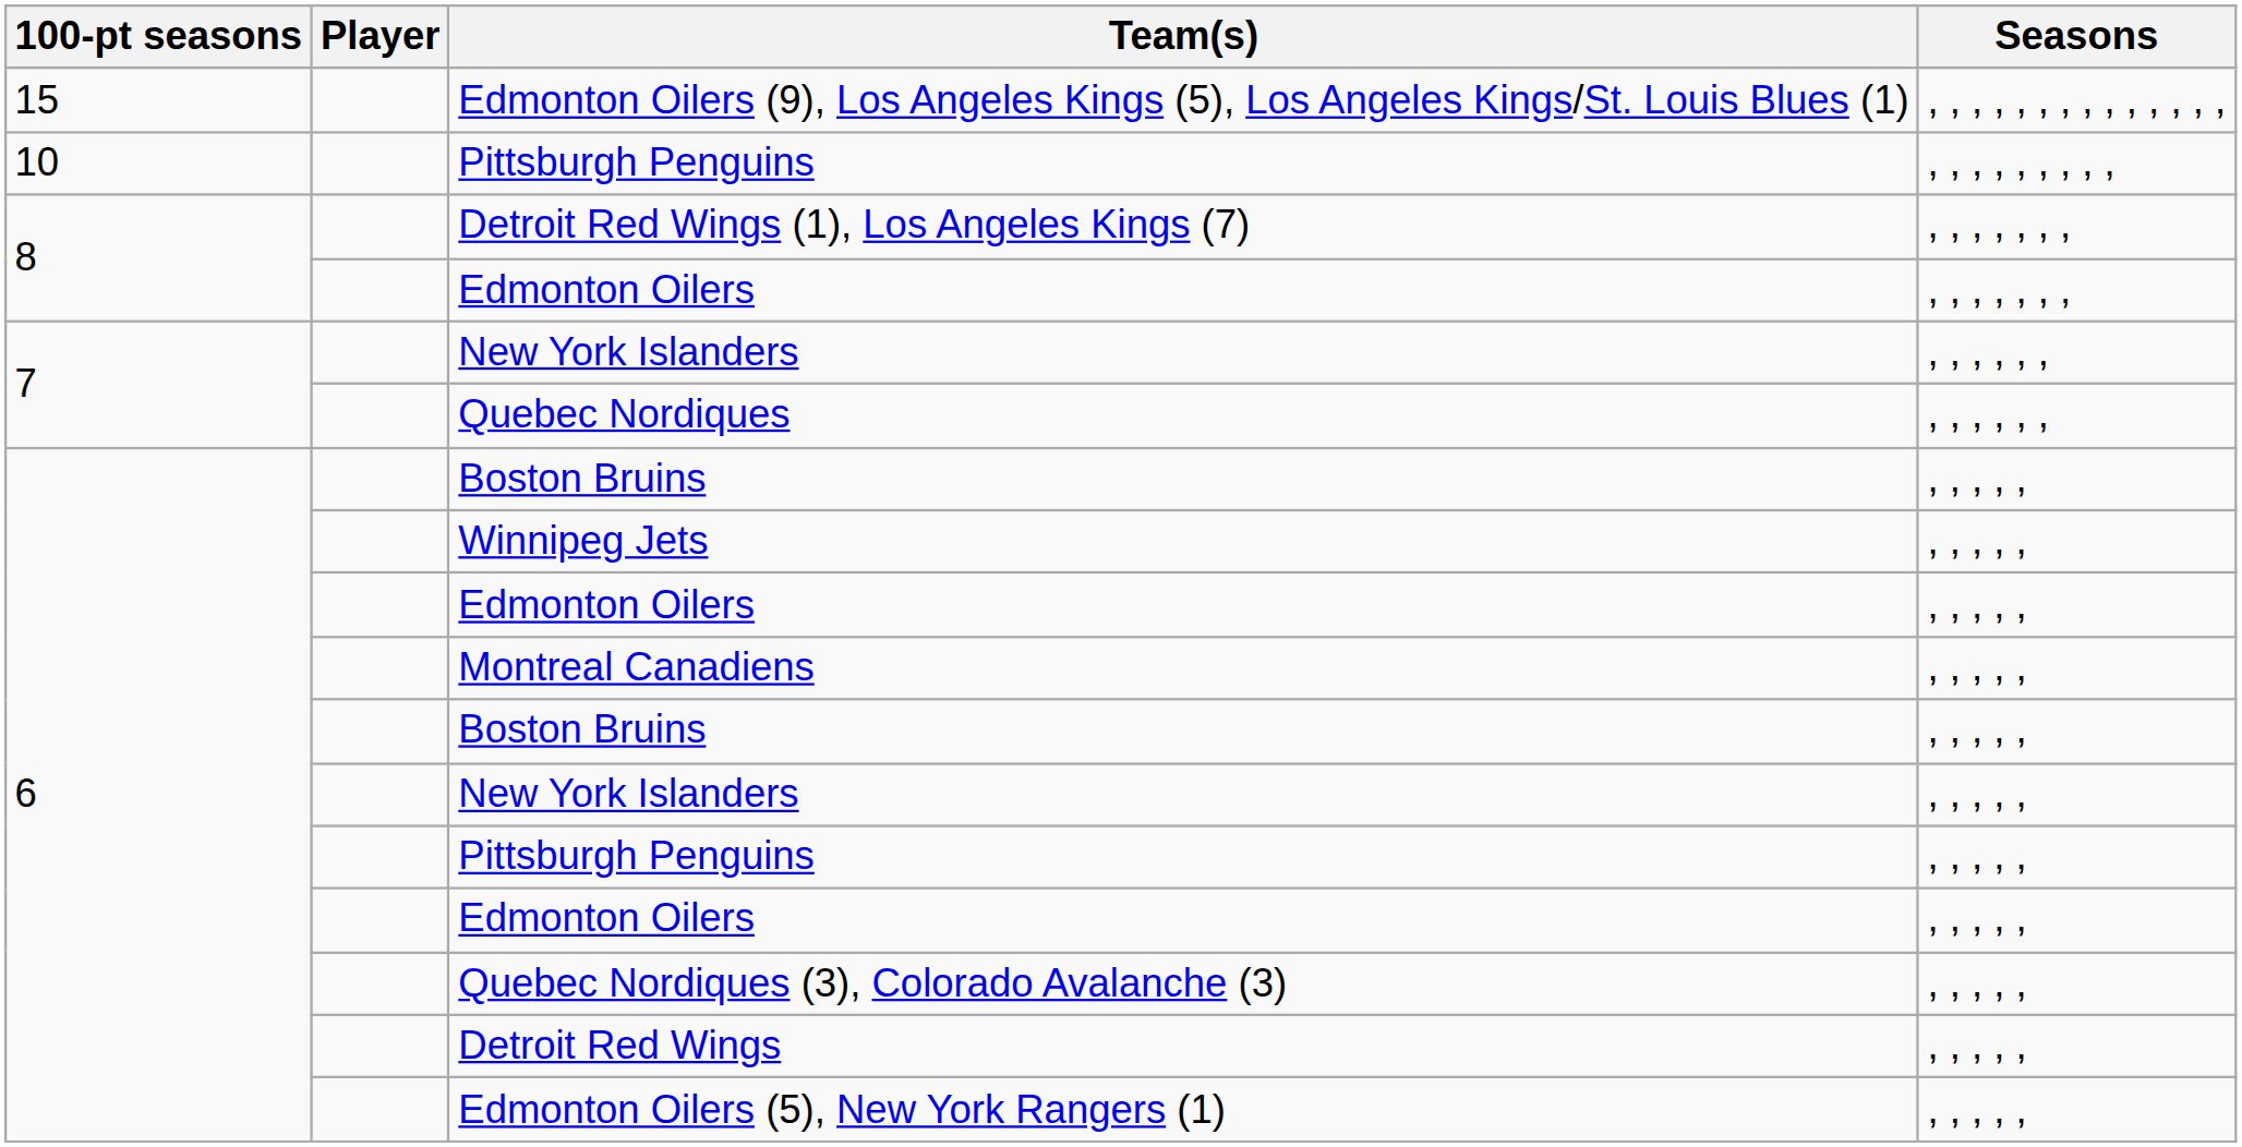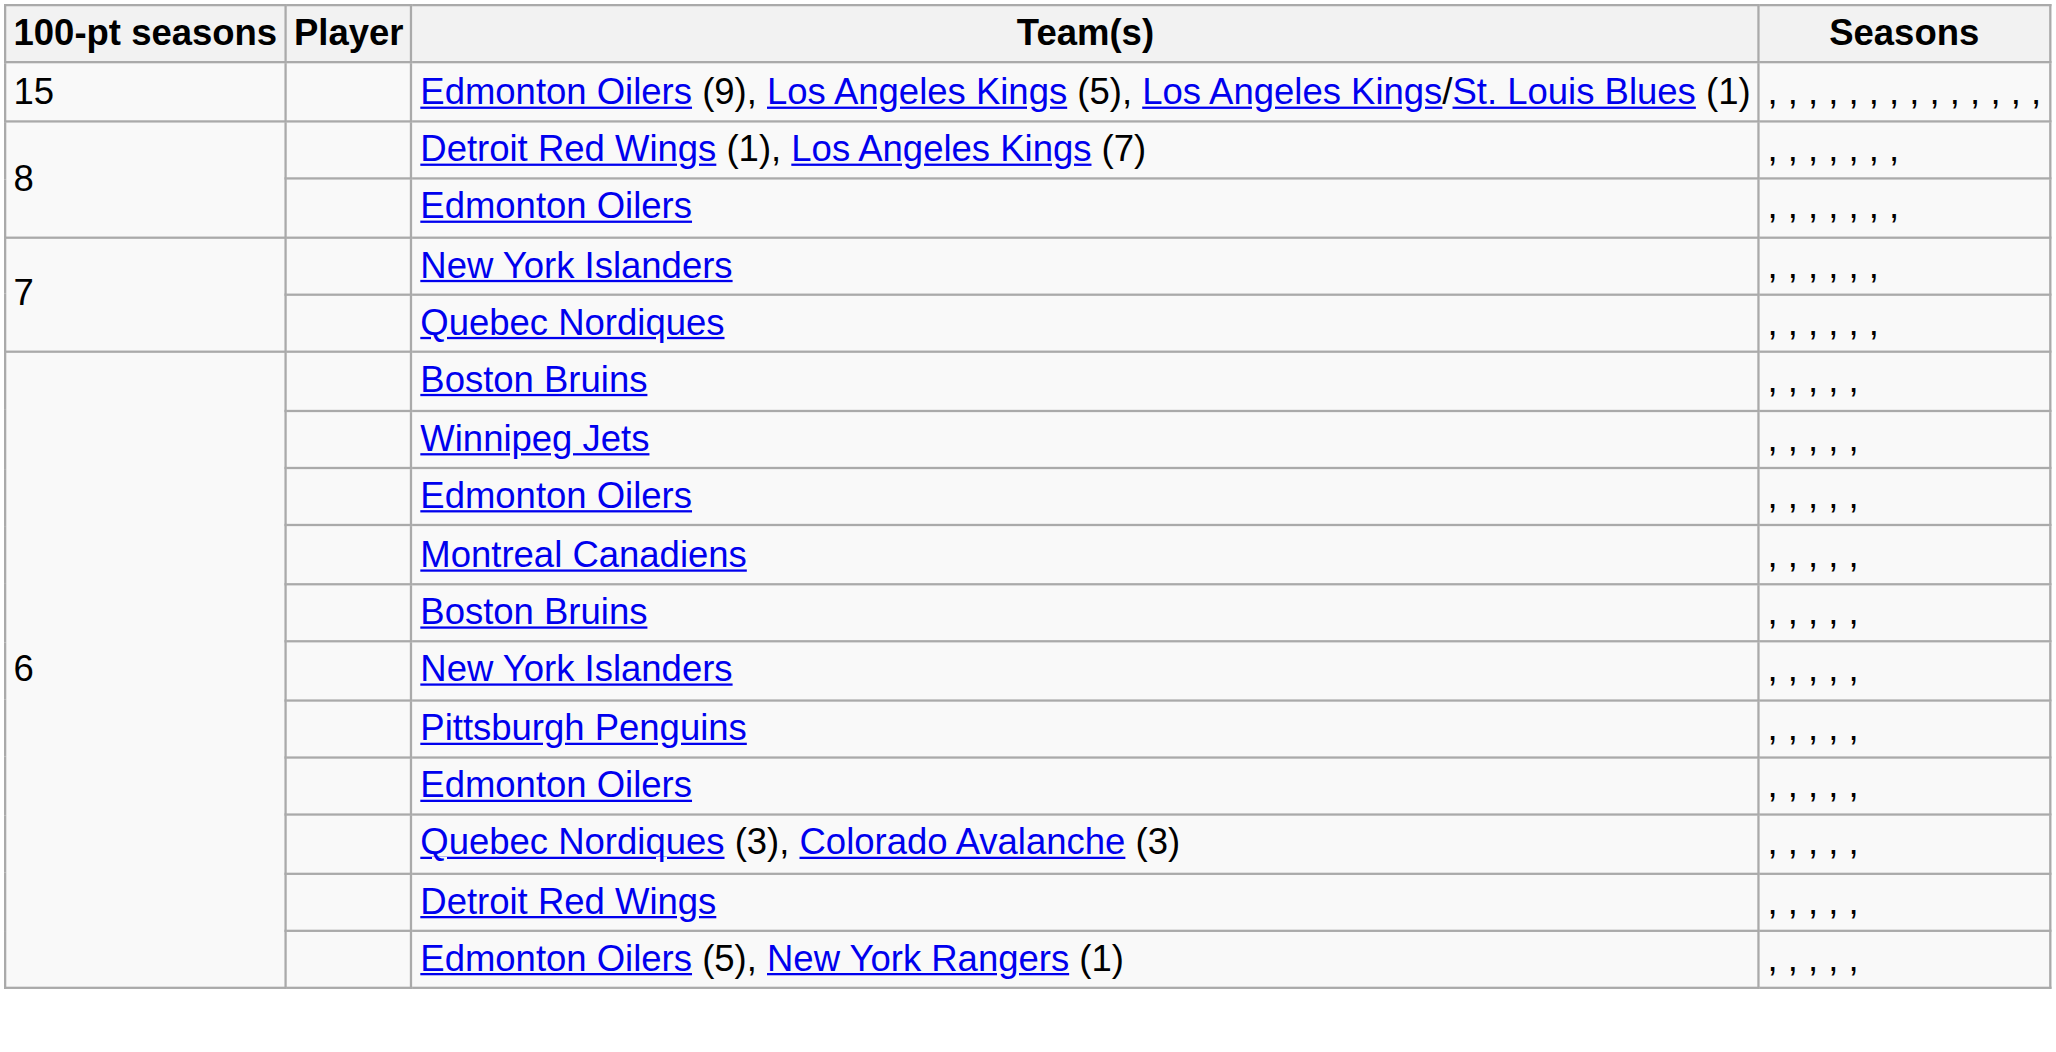- row: 10 | Pittsburgh Penguins | , , , , , , , , ,
